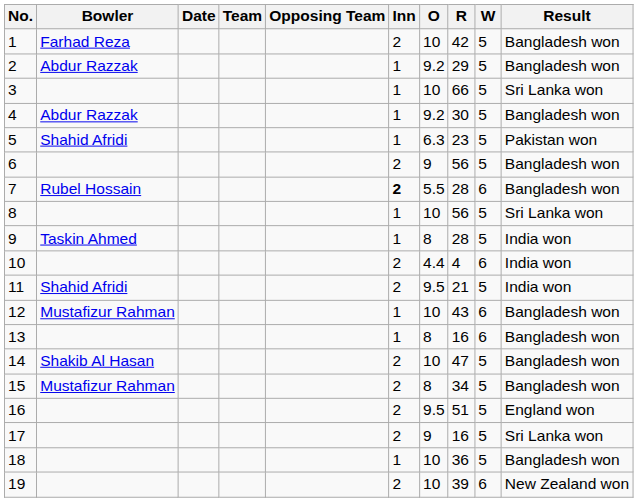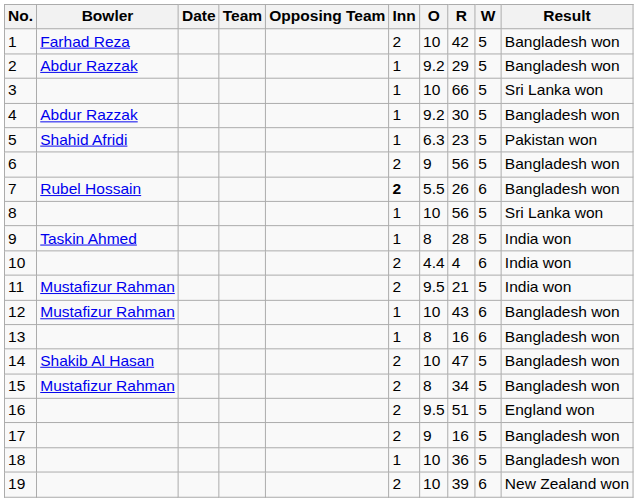7 | R: 28 -> 26
11 | Bowler: Shahid Afridi -> Mustafizur Rahman
17 | Result: Sri Lanka won -> Bangladesh won
